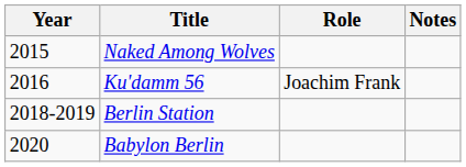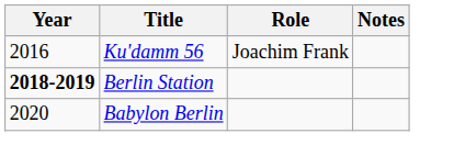- row: 2015 | Naked Among Wolves
Berlin Station | Year: normal -> bold
